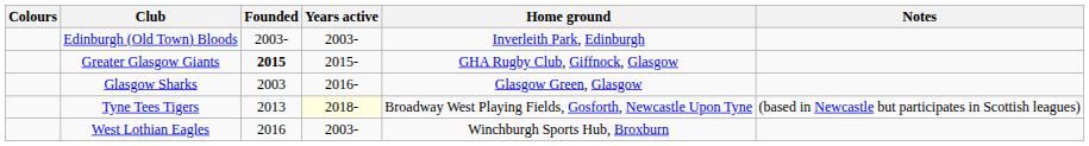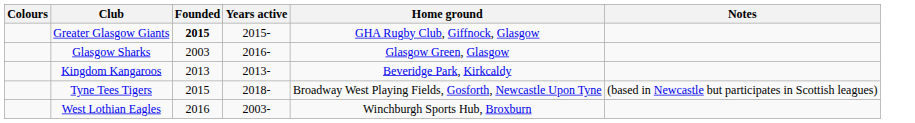- row: Edinburgh (Old Town) Bloods | 2003- | 2003- | Inverleith Park, Edinburgh
+ row: Kingdom Kangaroos | 2013 | 2013- | Beveridge Park, Kirkcaldy
Tyne Tees Tigers | Founded: 2013 -> 2015
Tyne Tees Tigers | Years active: lightyellow background -> no background
